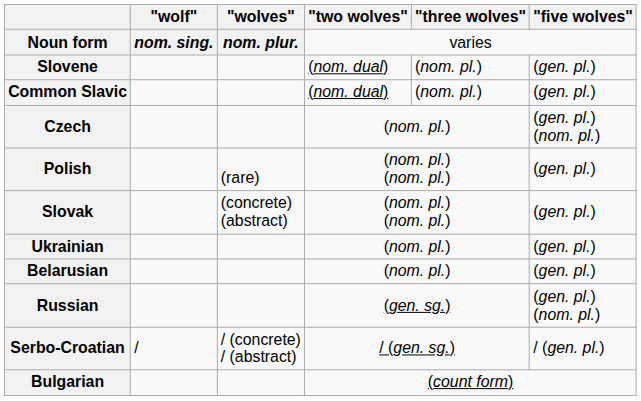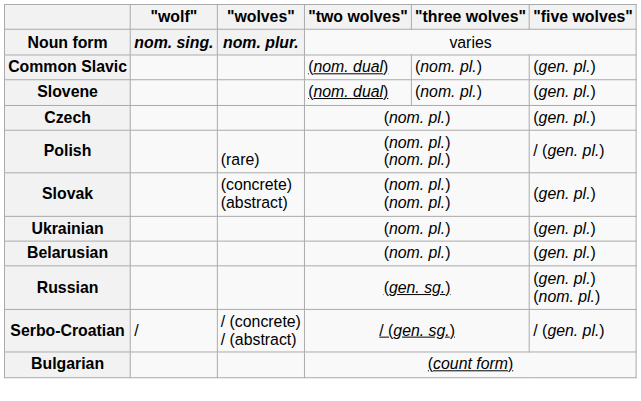rows swapped: Common Slavic <-> Slovene
Czech | "five wolves": (gen. pl.) (nom. pl.) -> (gen. pl.)
Polish | "five wolves": (gen. pl.) -> / (gen. pl.)
